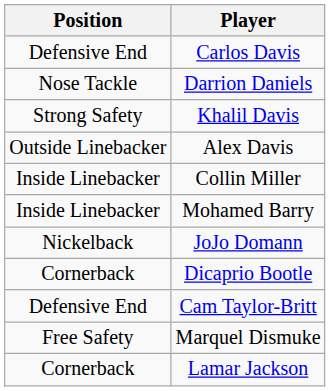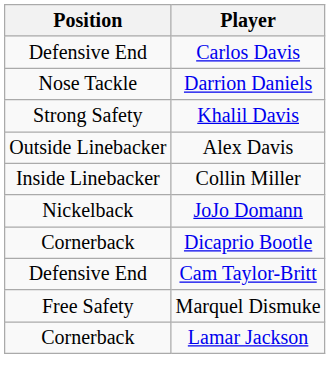- row: Inside Linebacker | Mohamed Barry
